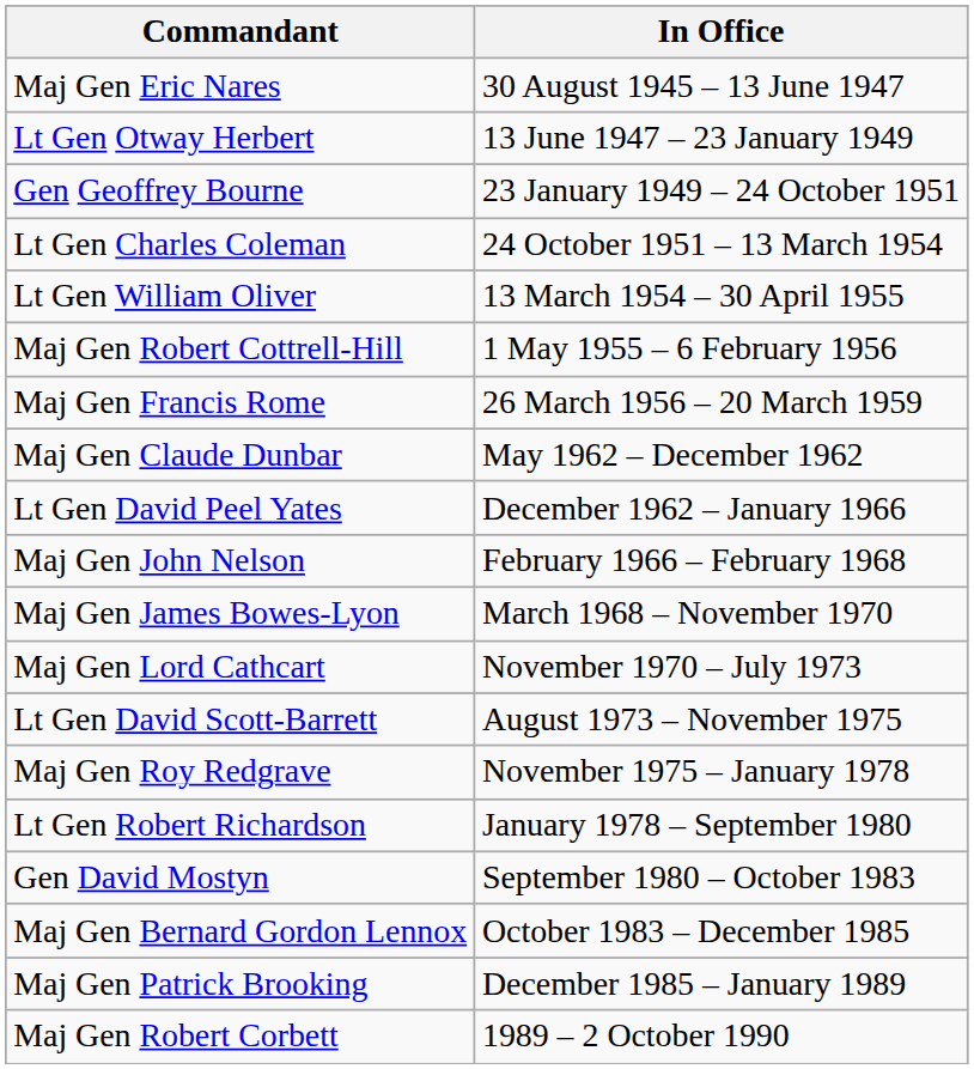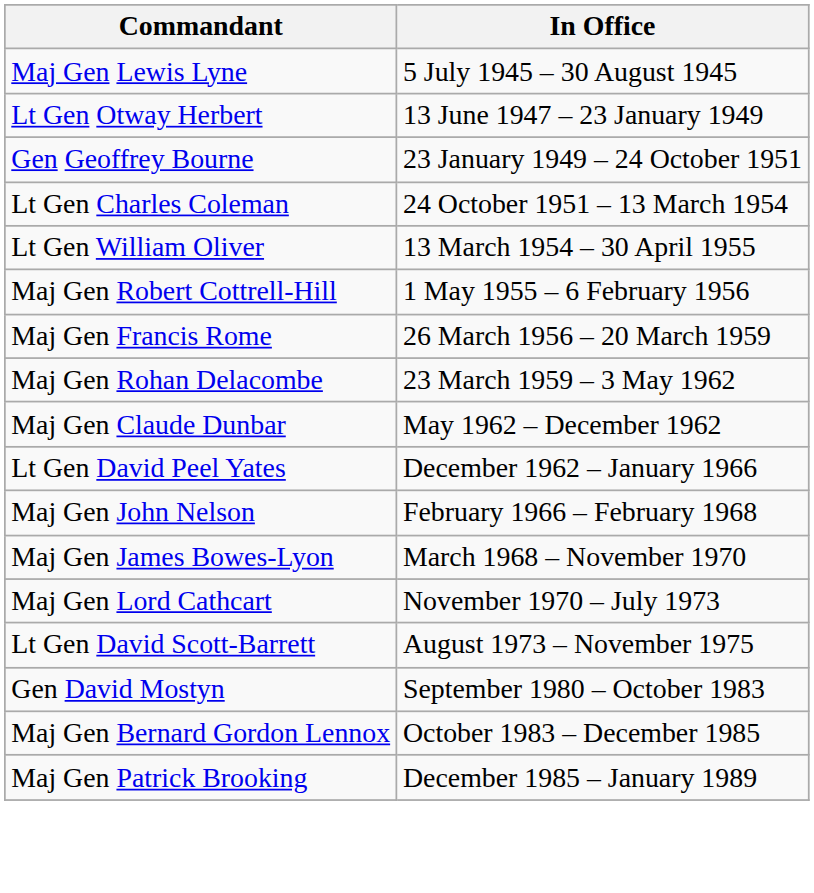+ row: Maj Gen Lewis Lyne | 5 July 1945 – 30 August 1945
- row: Maj Gen Eric Nares | 30 August 1945 – 13 June 1947
+ row: Maj Gen Rohan Delacombe | 23 March 1959 – 3 May 1962
- row: Maj Gen Roy Redgrave | November 1975 – January 1978
- row: Lt Gen Robert Richardson | January 1978 – September 1980
- row: Maj Gen Robert Corbett | 1989 – 2 October 1990
